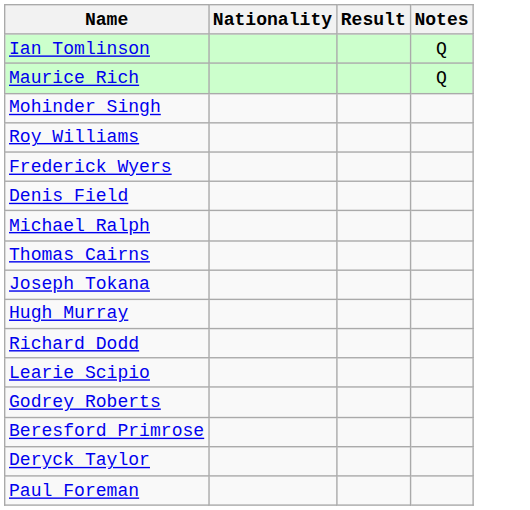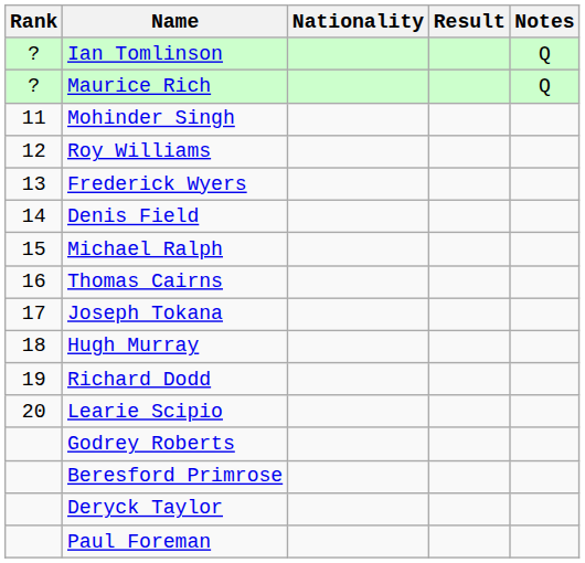+ column: Rank | ? | ? | 11 | 12 | 13 | 14 | 15 | 16 | 17 | 18 | 19 | 20
